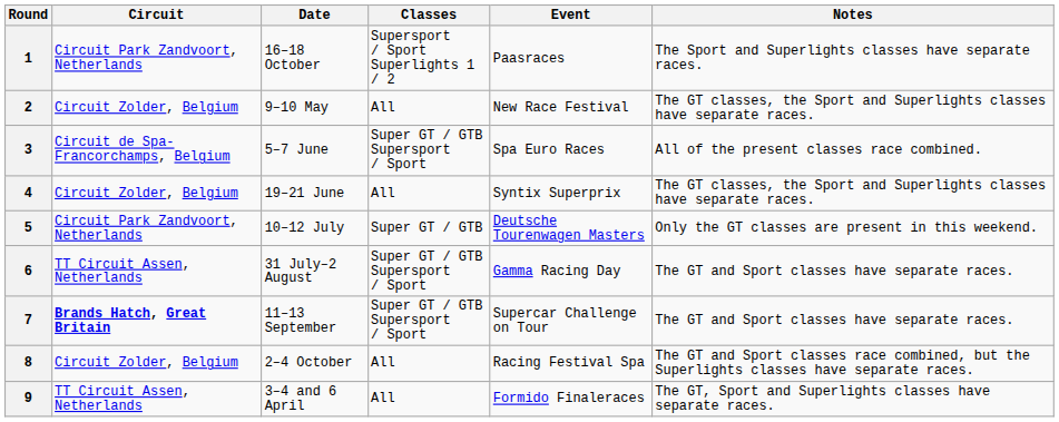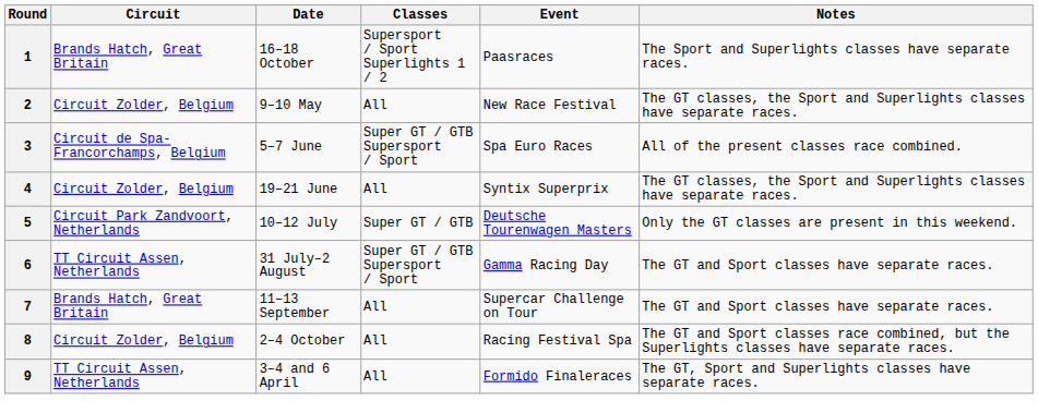1 | Circuit: Circuit Park Zandvoort, Netherlands -> Brands Hatch, Great Britain
7 | Circuit: bold -> normal
7 | Classes: Super GT / GTB Supersport / Sport -> All
